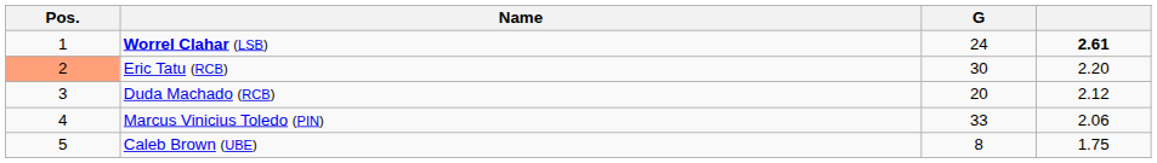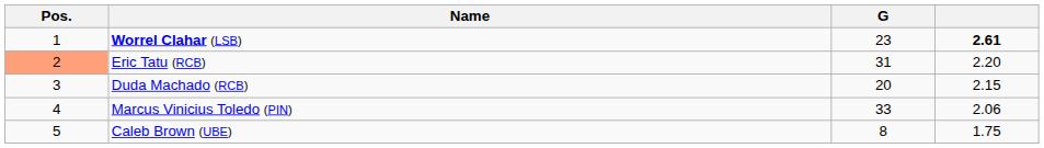Worrel Clahar (LSB) | G: 24 -> 23
Eric Tatu (RCB) | G: 30 -> 31
Duda Machado (RCB) | column 4: 2.12 -> 2.15
